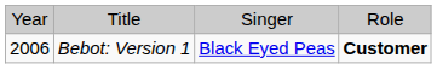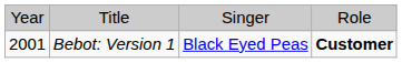Bebot: Version 1 | column 1: 2006 -> 2001
